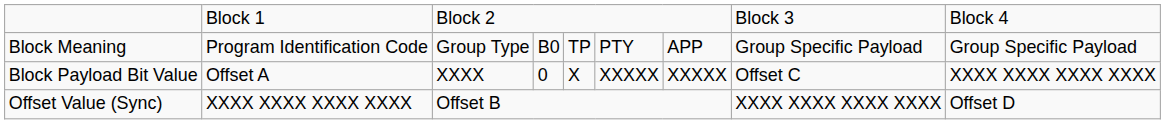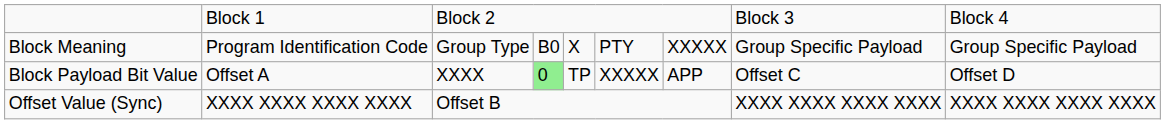Block Meaning | column 5: TP -> X
Block Meaning | column 7: APP -> XXXXX
Block Payload Bit Value | column 4: no background -> lightgreen background
Block Payload Bit Value | column 5: X -> TP
Block Payload Bit Value | column 7: XXXXX -> APP
Block Payload Bit Value | column 9: XXXX XXXX XXXX XXXX -> Offset D
Offset Value (Sync) | column 9: Offset D -> XXXX XXXX XXXX XXXX
